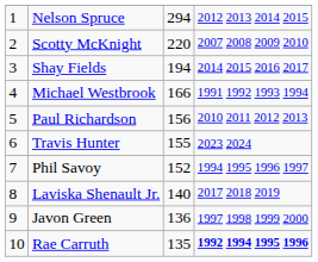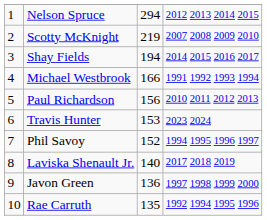Scotty McKnight | column 3: 220 -> 219
Travis Hunter | column 3: 155 -> 153
Rae Carruth | column 4: bold -> normal
